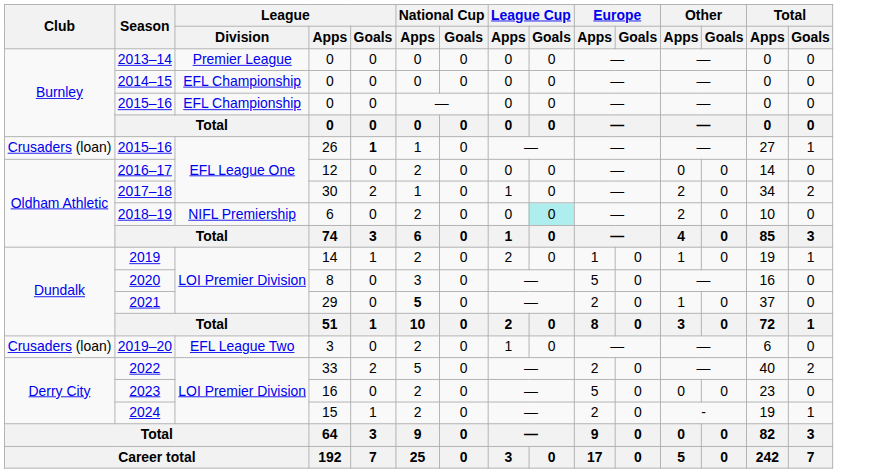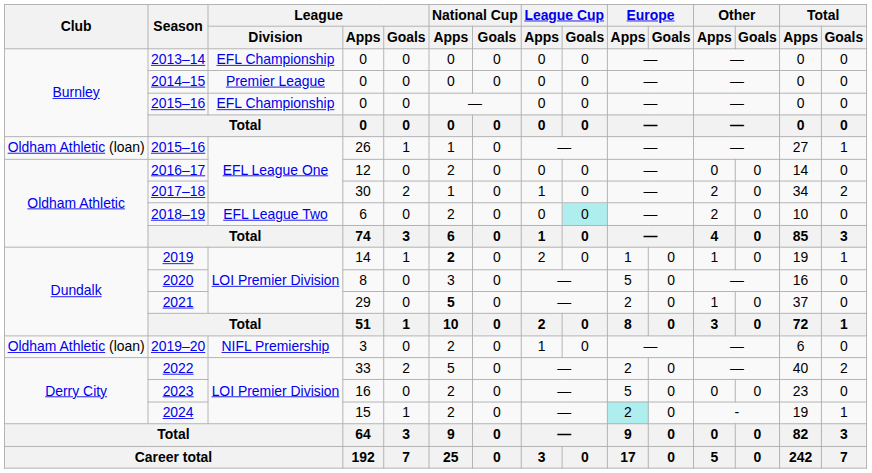2013–14 | League / Division: Premier League -> EFL Championship
2014–15 | League / Division: EFL Championship -> Premier League
2015–16 / 26 | Club: Crusaders (loan) -> Oldham Athletic (loan)
2015–16 / 26 | League / Goals: bold -> normal
2018–19 | League / Division: NIFL Premiership -> EFL League Two
2019 | National Cup / Apps: normal -> bold
2019–20 | Club: Crusaders (loan) -> Oldham Athletic (loan)
2019–20 | League / Division: EFL League Two -> NIFL Premiership
2024 | Europe / Apps: no background -> paleturquoise background
